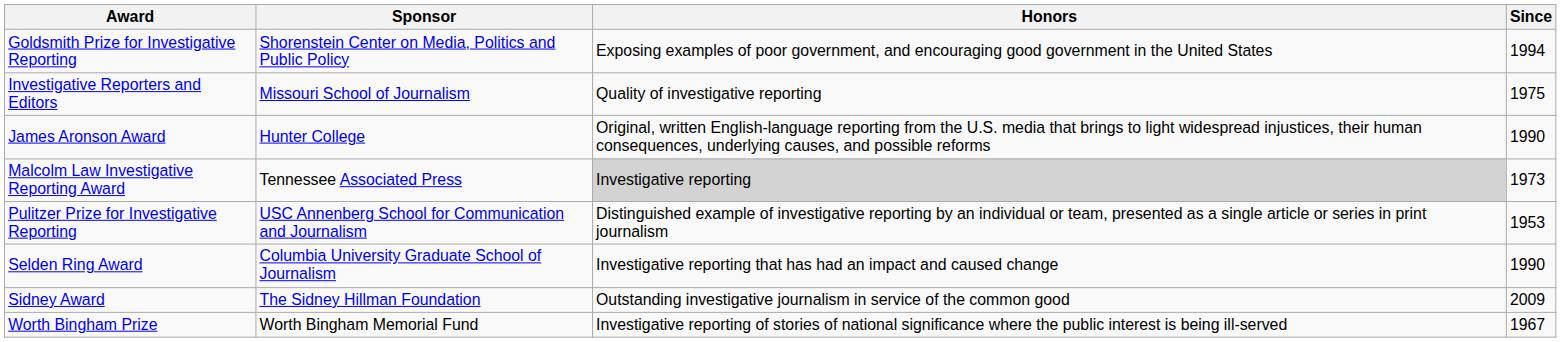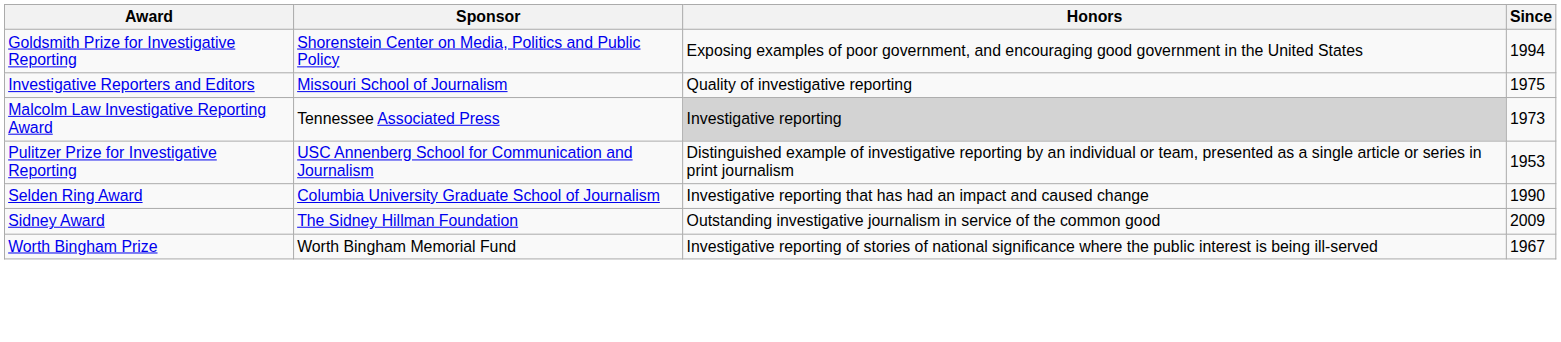- row: James Aronson Award | Hunter College | Original, written English-language reporting from the U.S. media that brings to light widespread injustices, their human consequences, underlying causes, and possible reforms | 1990
